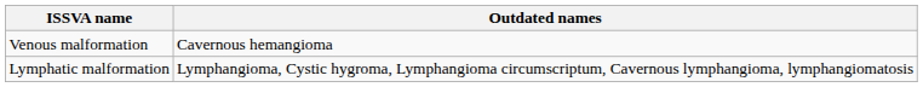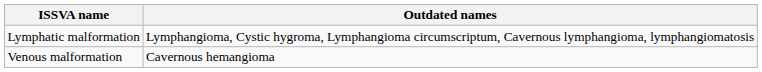rows swapped: Lymphatic malformation <-> Venous malformation
